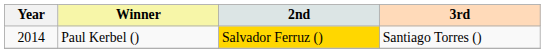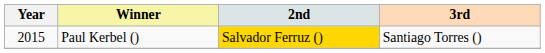Paul Kerbel () | Year: 2014 -> 2015
